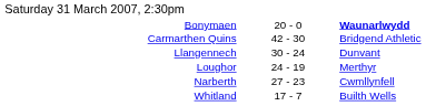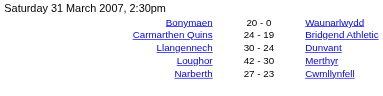Bonymaen | column 3: bold -> normal
Carmarthen Quins | column 2: 42 - 30 -> 24 - 19
Loughor | column 2: 24 - 19 -> 42 - 30
- row: Whitland | 17 - 7 | Builth Wells
